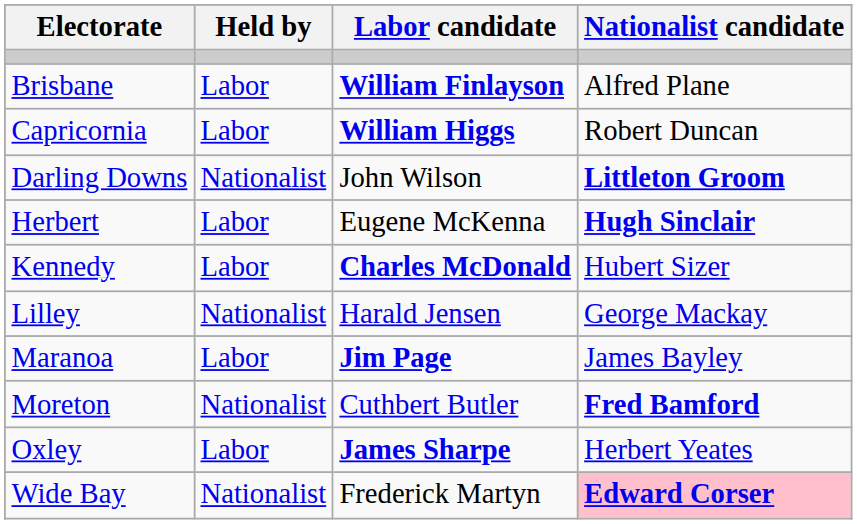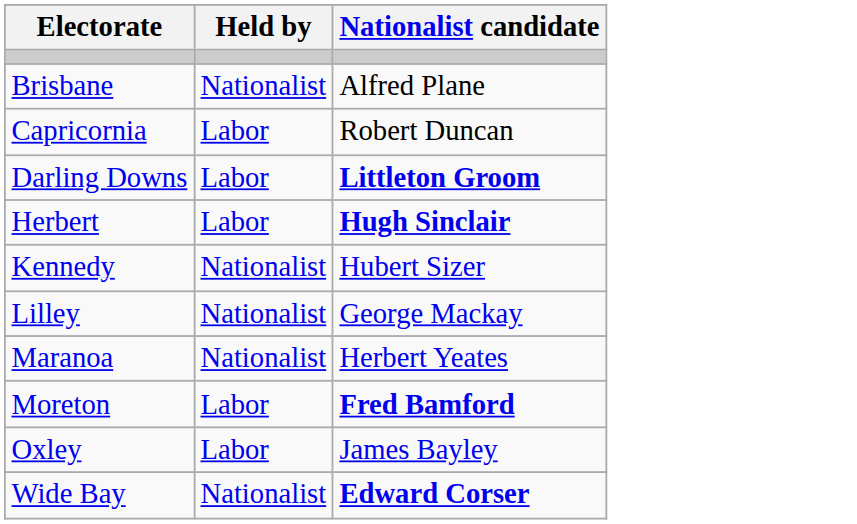- column: Labor candidate | William Finlayson | William Higgs | John Wilson | Eugene McKenna | Charles McDonald | Harald Jensen | Jim Page | Cuthbert Butler | James Sharpe | Frederick Martyn
Brisbane | Held by: Labor -> Nationalist
Darling Downs | Held by: Nationalist -> Labor
Kennedy | Held by: Labor -> Nationalist
Maranoa | Held by: Labor -> Nationalist
Maranoa | Nationalist candidate: James Bayley -> Herbert Yeates
Moreton | Held by: Nationalist -> Labor
Oxley | Nationalist candidate: Herbert Yeates -> James Bayley
Wide Bay | Nationalist candidate: pink background -> no background
